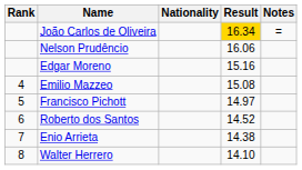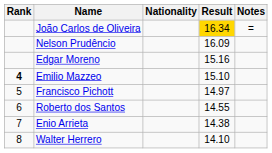Nelson Prudêncio | Result: 16.06 -> 16.09
Emilio Mazzeo | Rank: normal -> bold
Emilio Mazzeo | Result: 15.08 -> 15.10
Roberto dos Santos | Result: 14.52 -> 14.55
